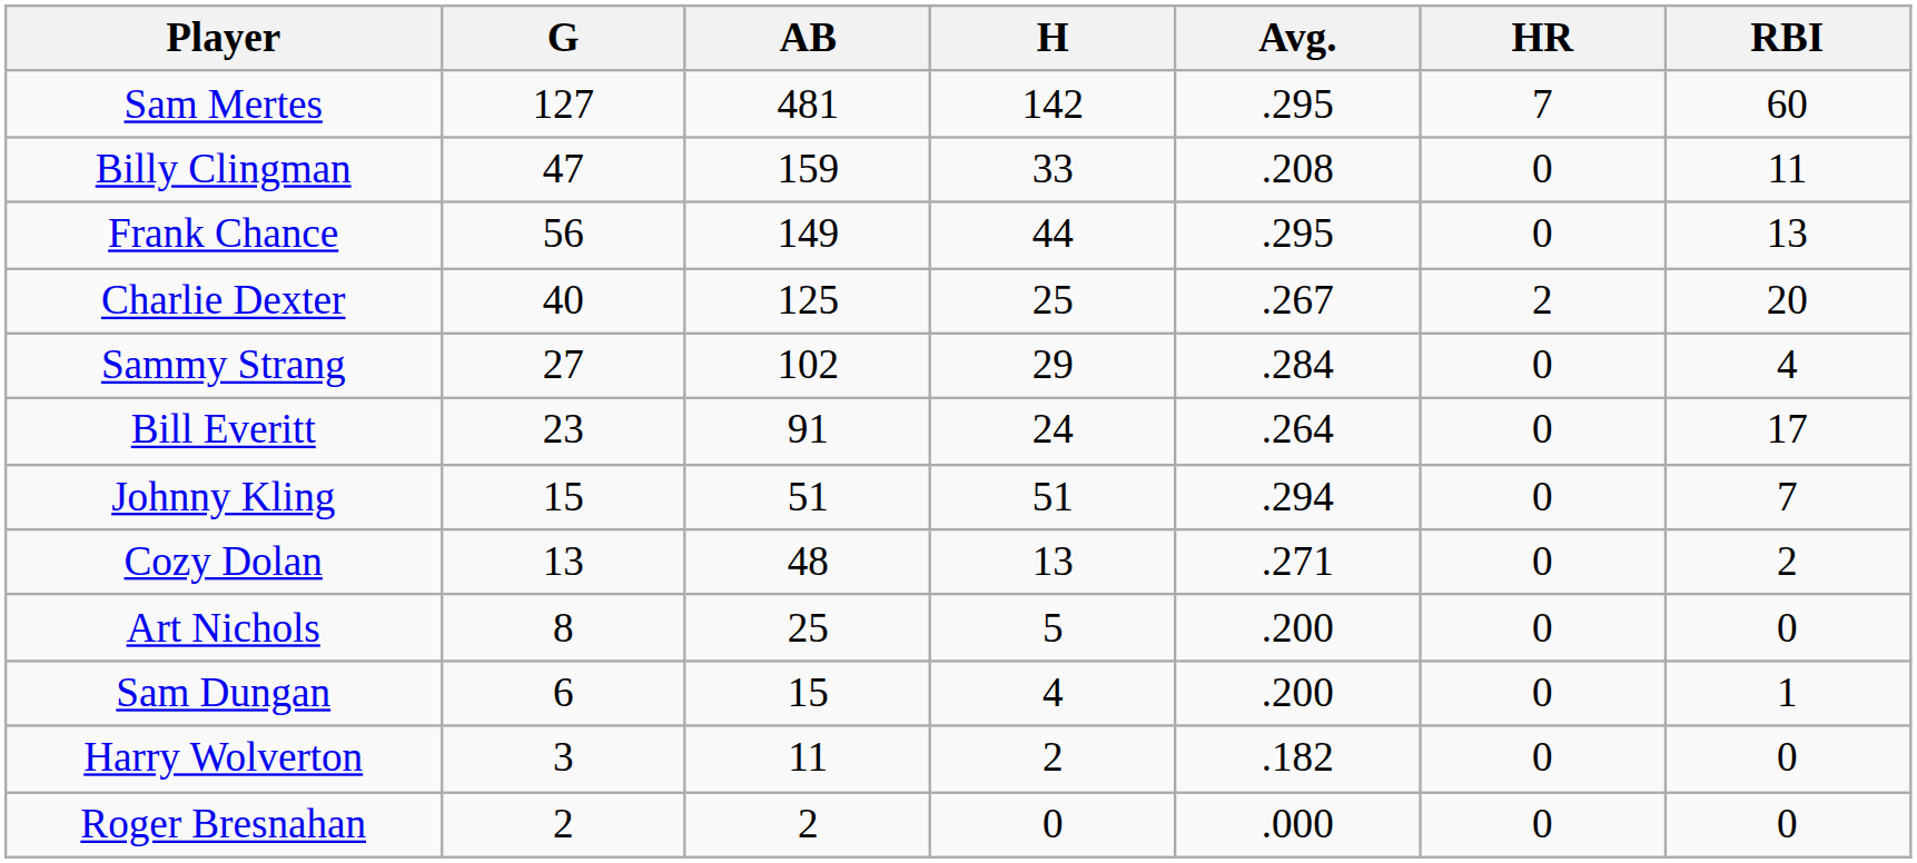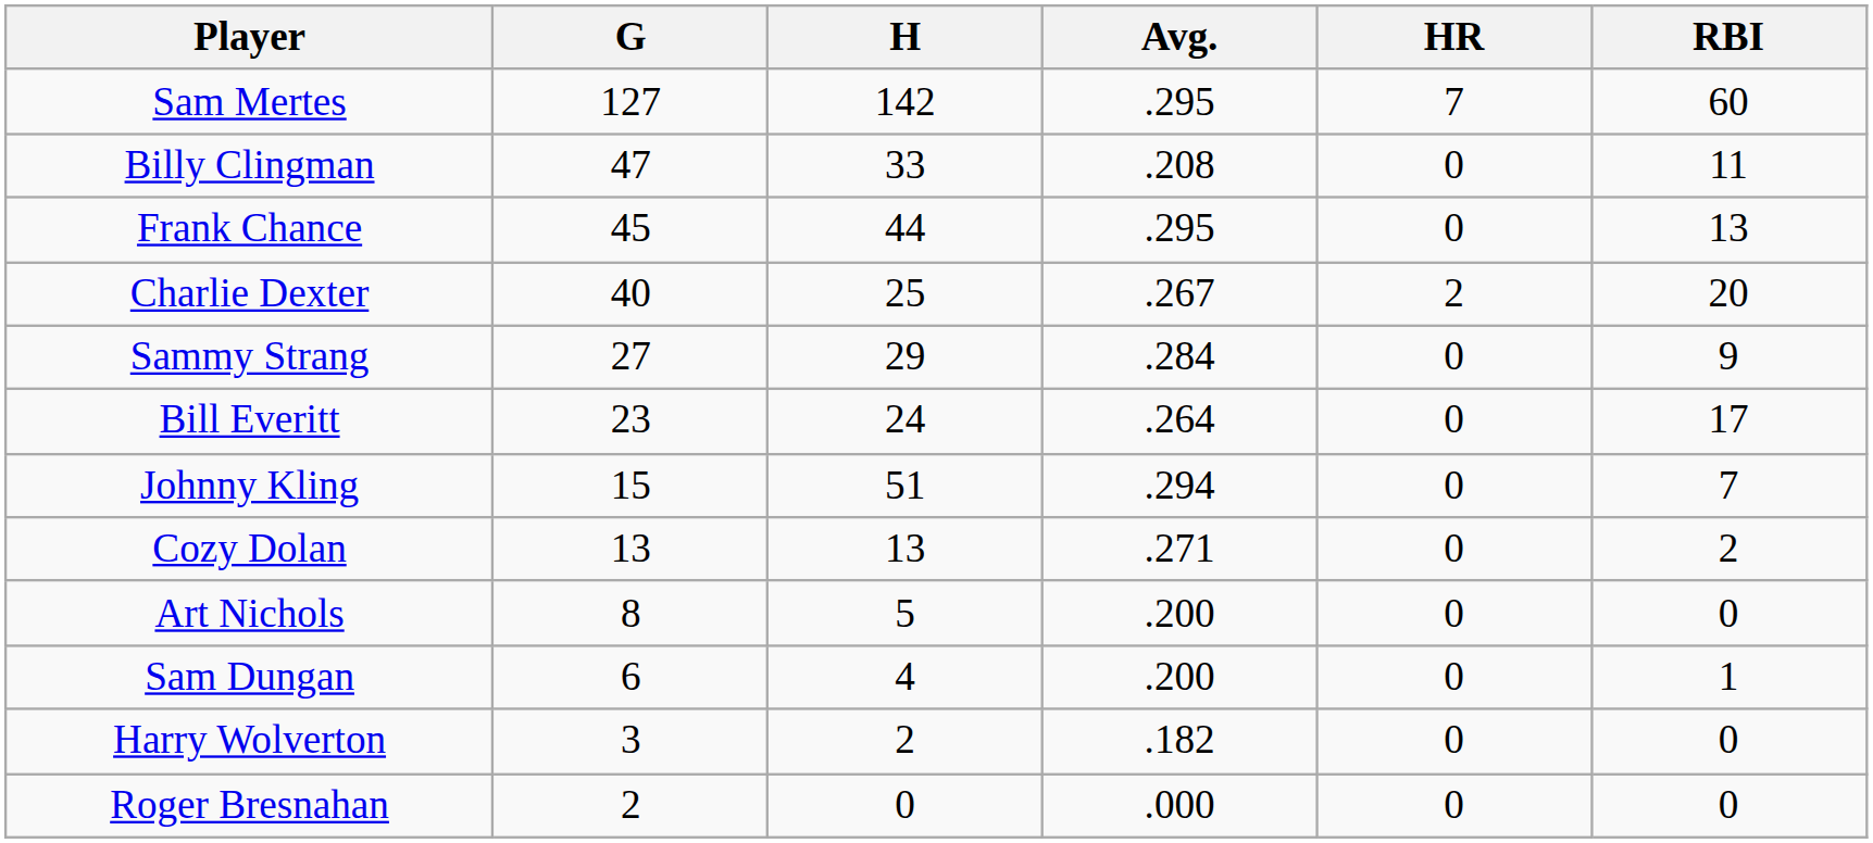- column: AB | 481 | 159 | 149 | 125 | 102 | 91 | 51 | 48 | 25 | 15 | 11 | 2
Frank Chance | G: 56 -> 45
Sammy Strang | RBI: 4 -> 9
